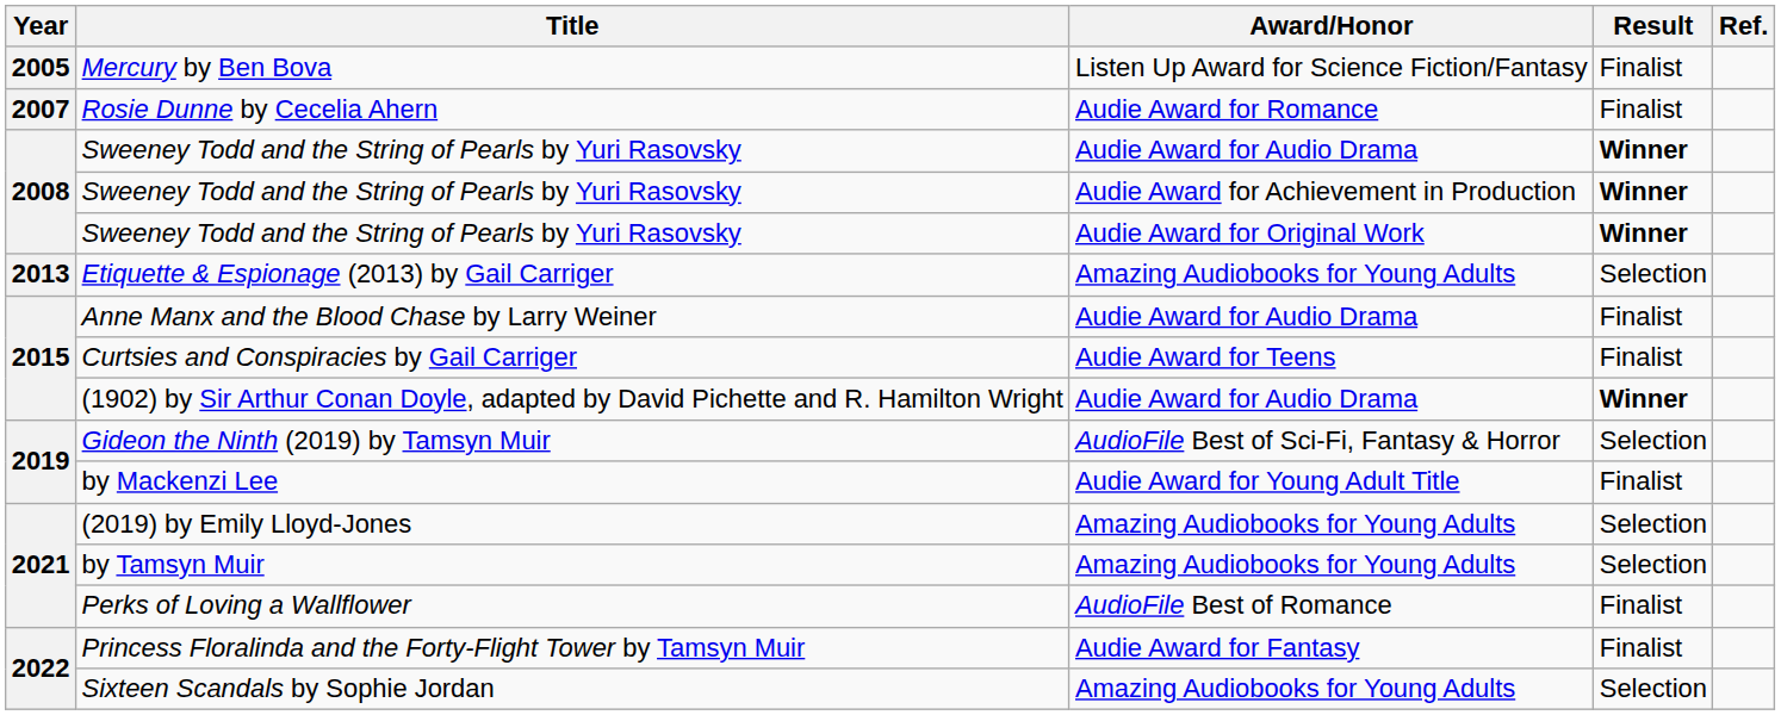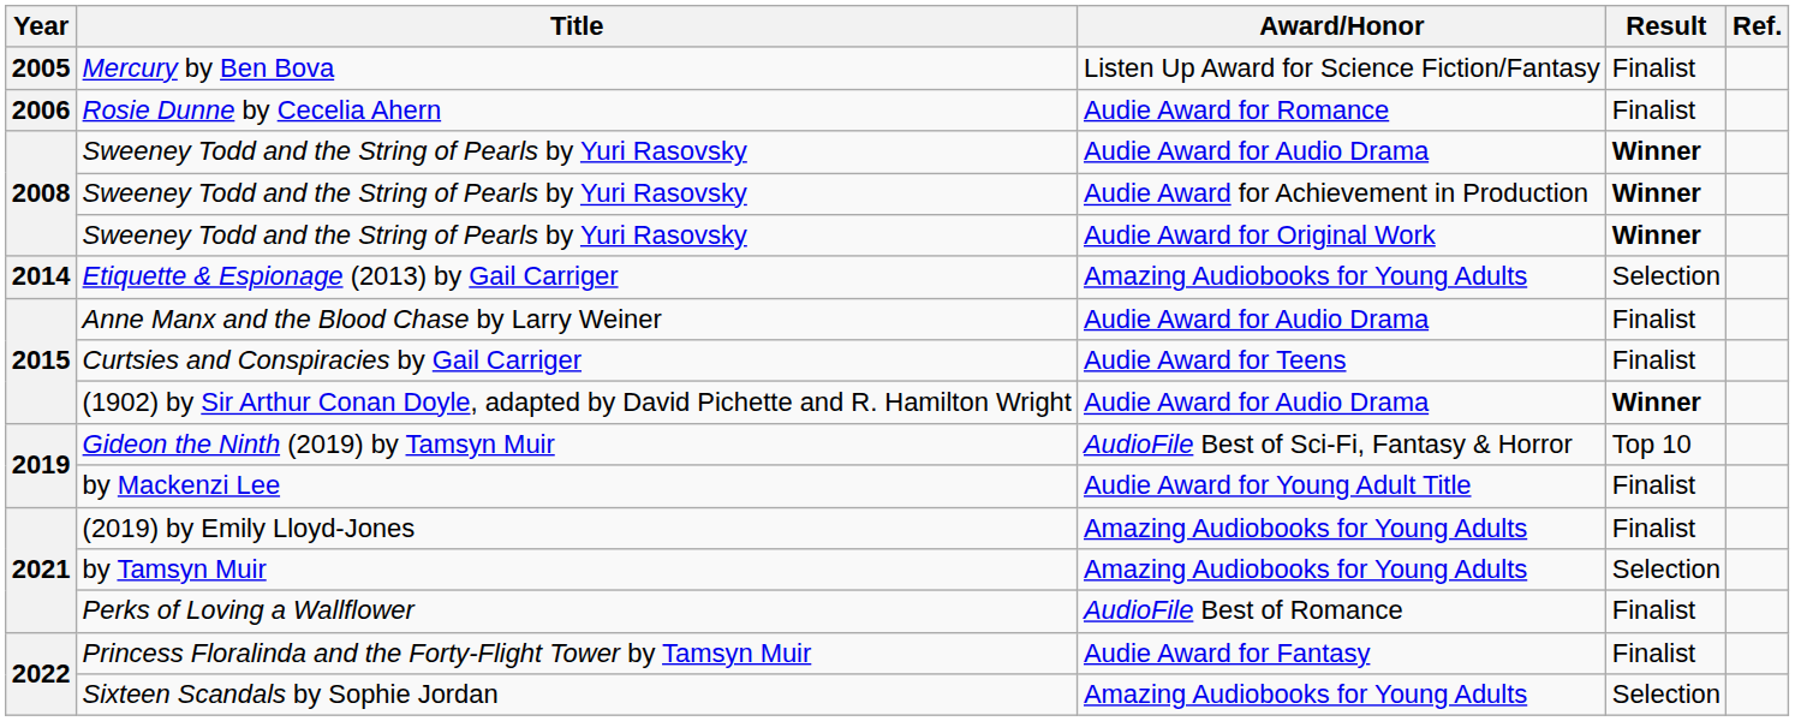Rosie Dunne by Cecelia Ahern | Year: 2007 -> 2006
Etiquette & Espionage (2013) by Gail Carriger | Year: 2013 -> 2014
Gideon the Ninth (2019) by Tamsyn Muir | Result: Selection -> Top 10
(2019) by Emily Lloyd-Jones | Result: Selection -> Finalist
